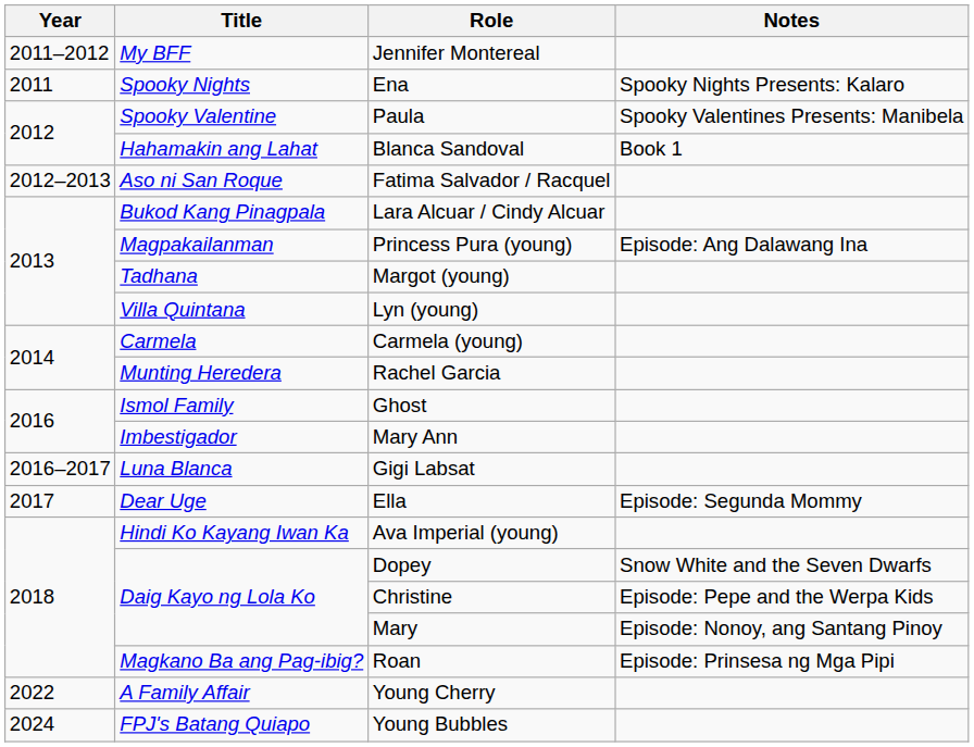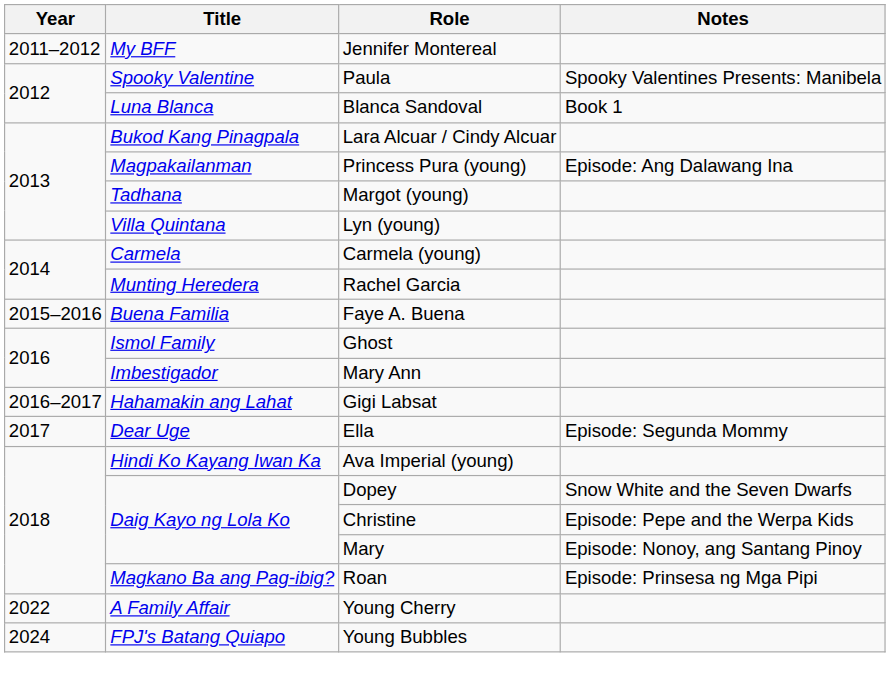- row: 2011 | Spooky Nights | Ena | Spooky Nights Presents: Kalaro
Blanca Sandoval | Title: Hahamakin ang Lahat -> Luna Blanca
- row: 2012–2013 | Aso ni San Roque | Fatima Salvador / Racquel
+ row: 2015–2016 | Buena Familia | Faye A. Buena
Gigi Labsat | Title: Luna Blanca -> Hahamakin ang Lahat
